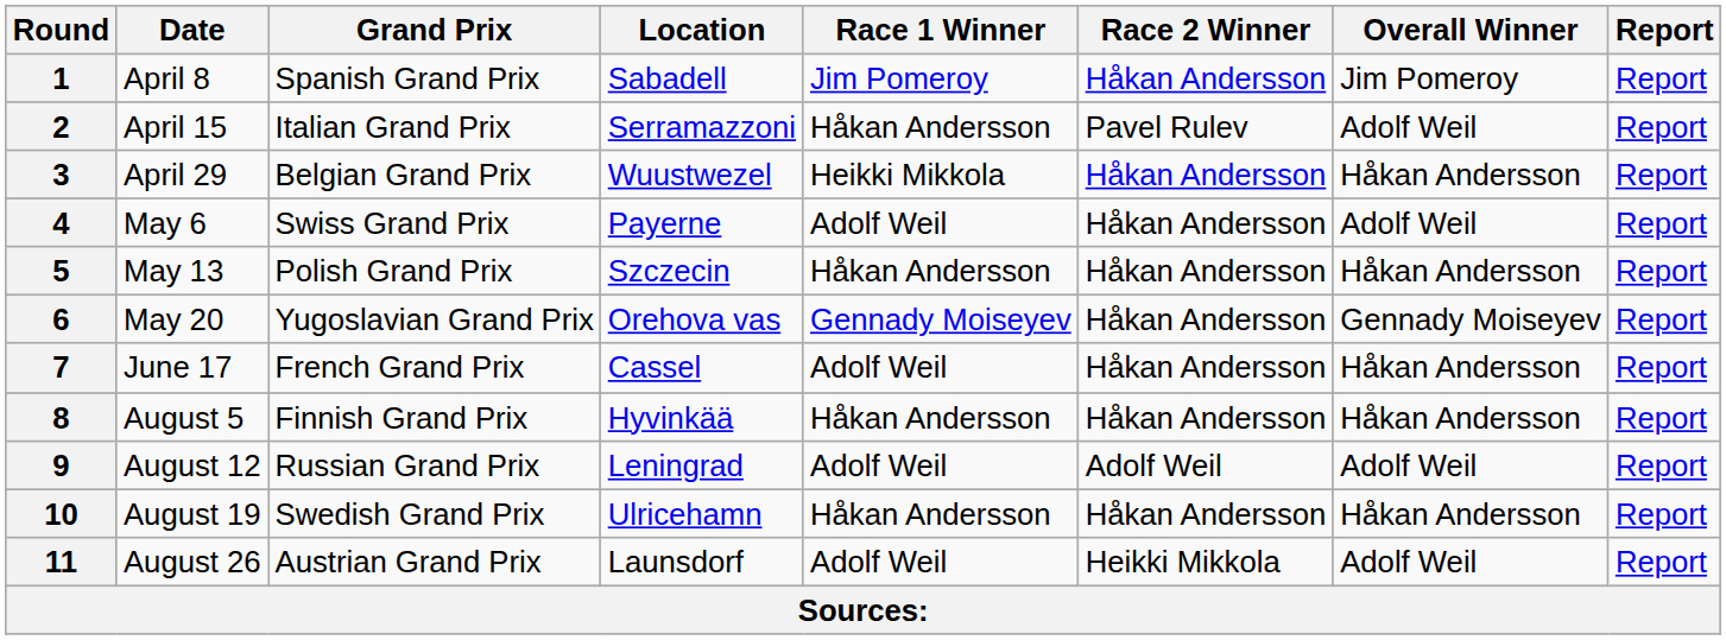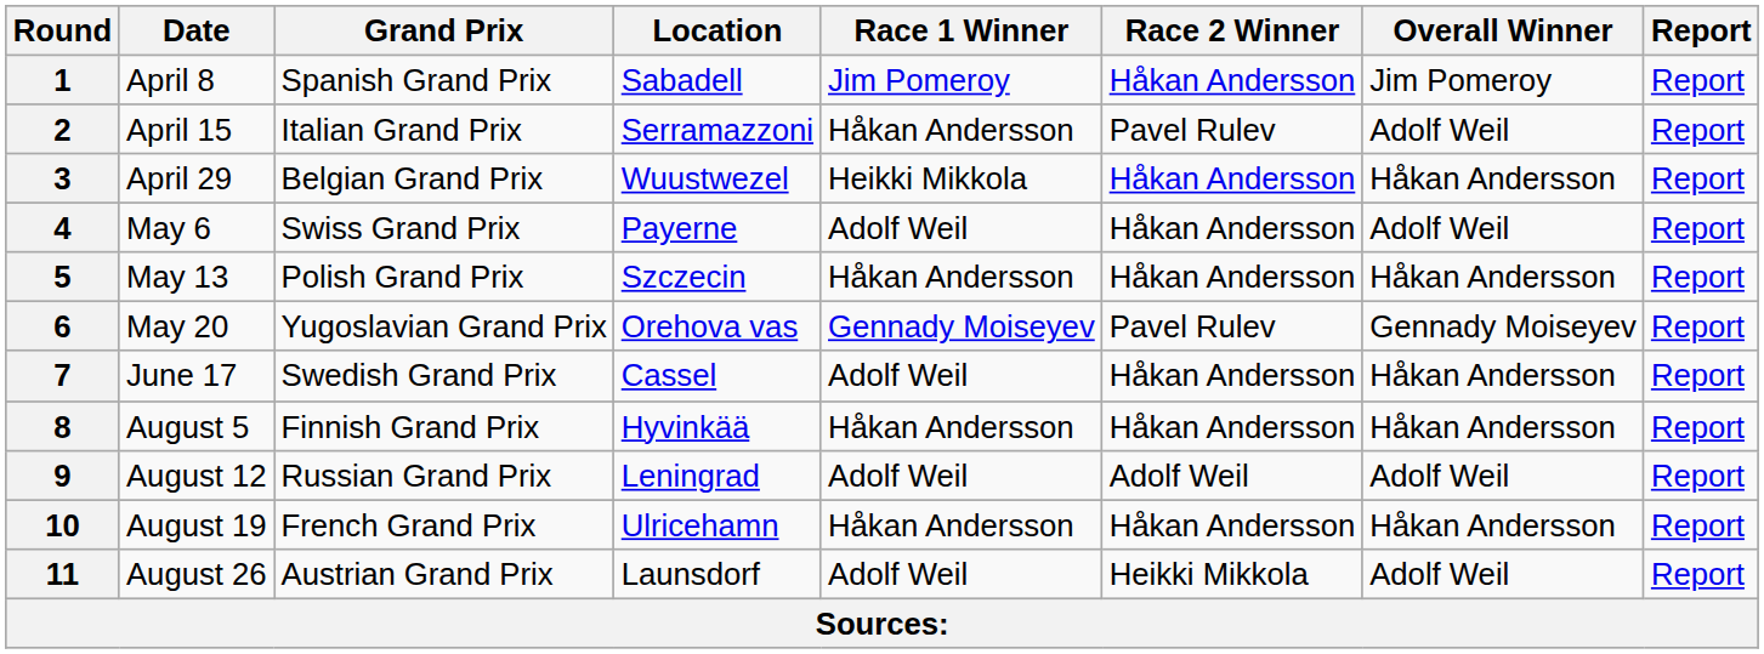6 | Race 2 Winner: Håkan Andersson -> Pavel Rulev
7 | Grand Prix: French Grand Prix -> Swedish Grand Prix
10 | Grand Prix: Swedish Grand Prix -> French Grand Prix
